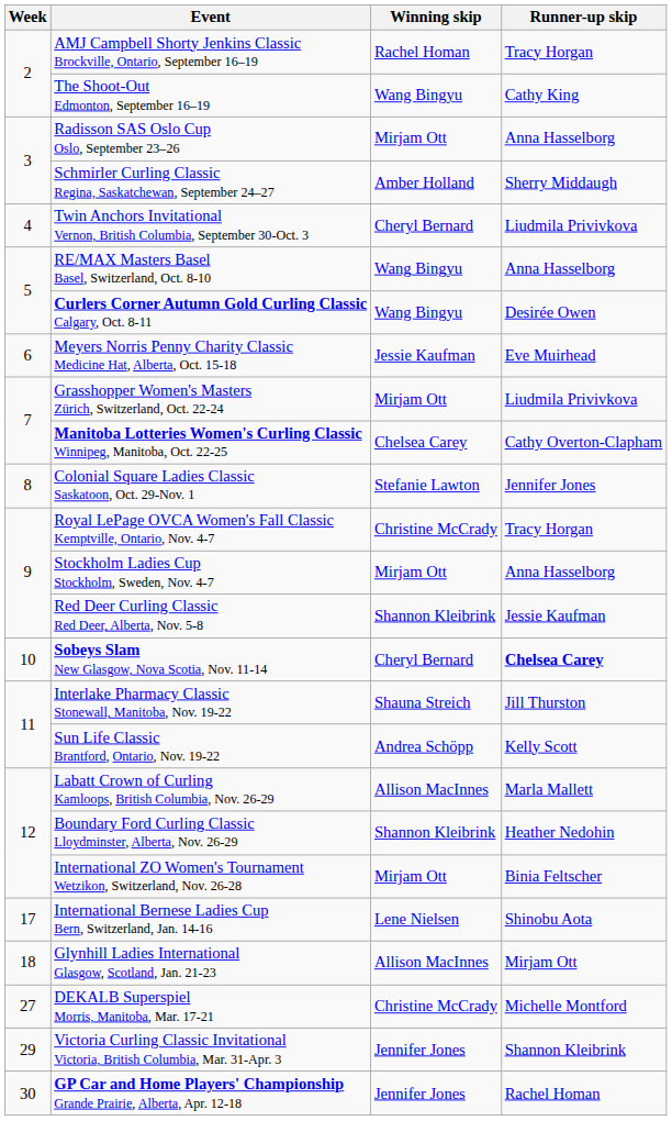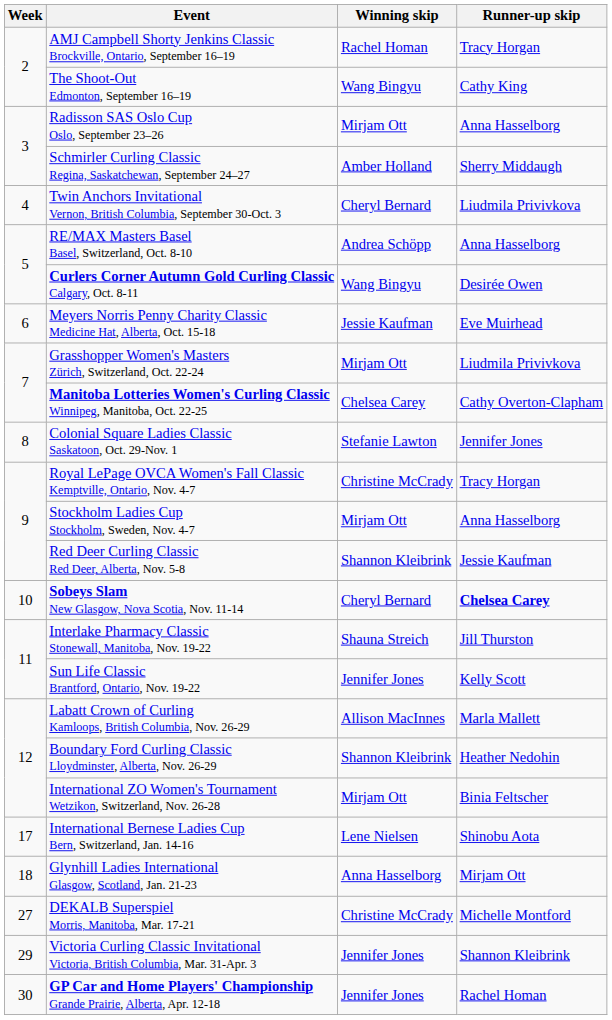RE/MAX Masters Basel Basel, Switzerland, Oct. 8-10 | Winning skip: Wang Bingyu -> Andrea Schöpp
Sun Life Classic Brantford, Ontario, Nov. 19-22 | Winning skip: Andrea Schöpp -> Jennifer Jones
Glynhill Ladies International Glasgow, Scotland, Jan. 21-23 | Winning skip: Allison MacInnes -> Anna Hasselborg
